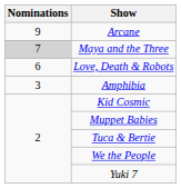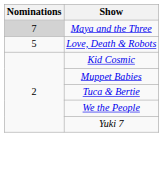- row: 9 | Arcane
Love, Death & Robots | Nominations: 6 -> 5
- row: 3 | Amphibia
